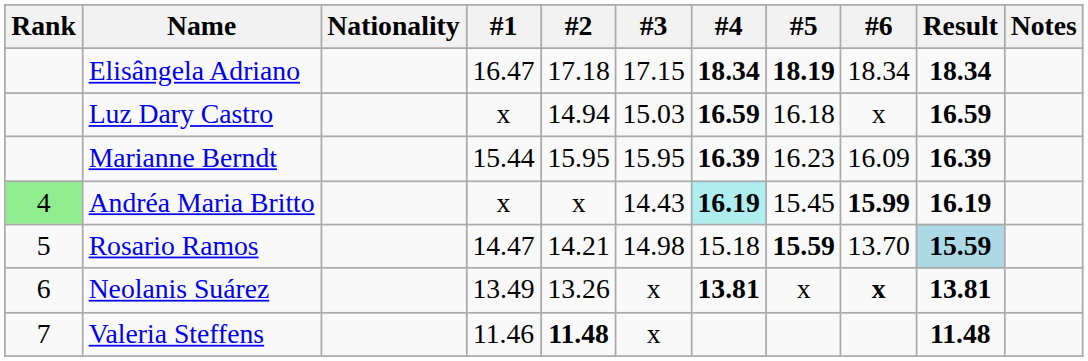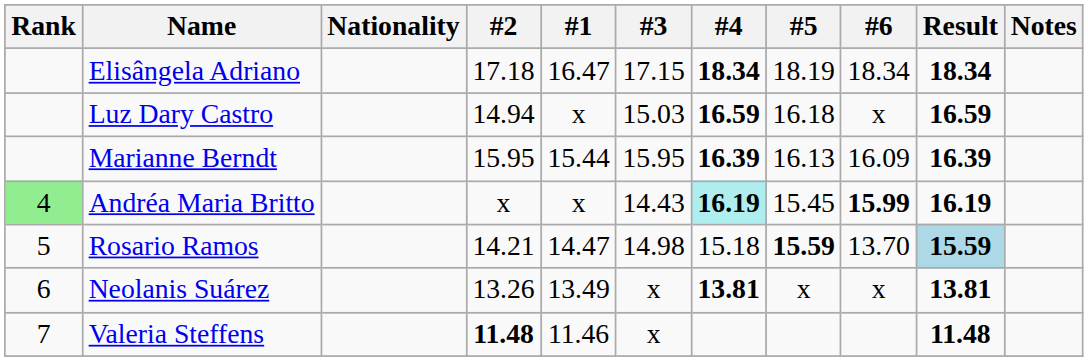columns swapped: #1 <-> #2
Elisângela Adriano | #5: bold -> normal
Marianne Berndt | #5: 16.23 -> 16.13
Neolanis Suárez | #6: bold -> normal
